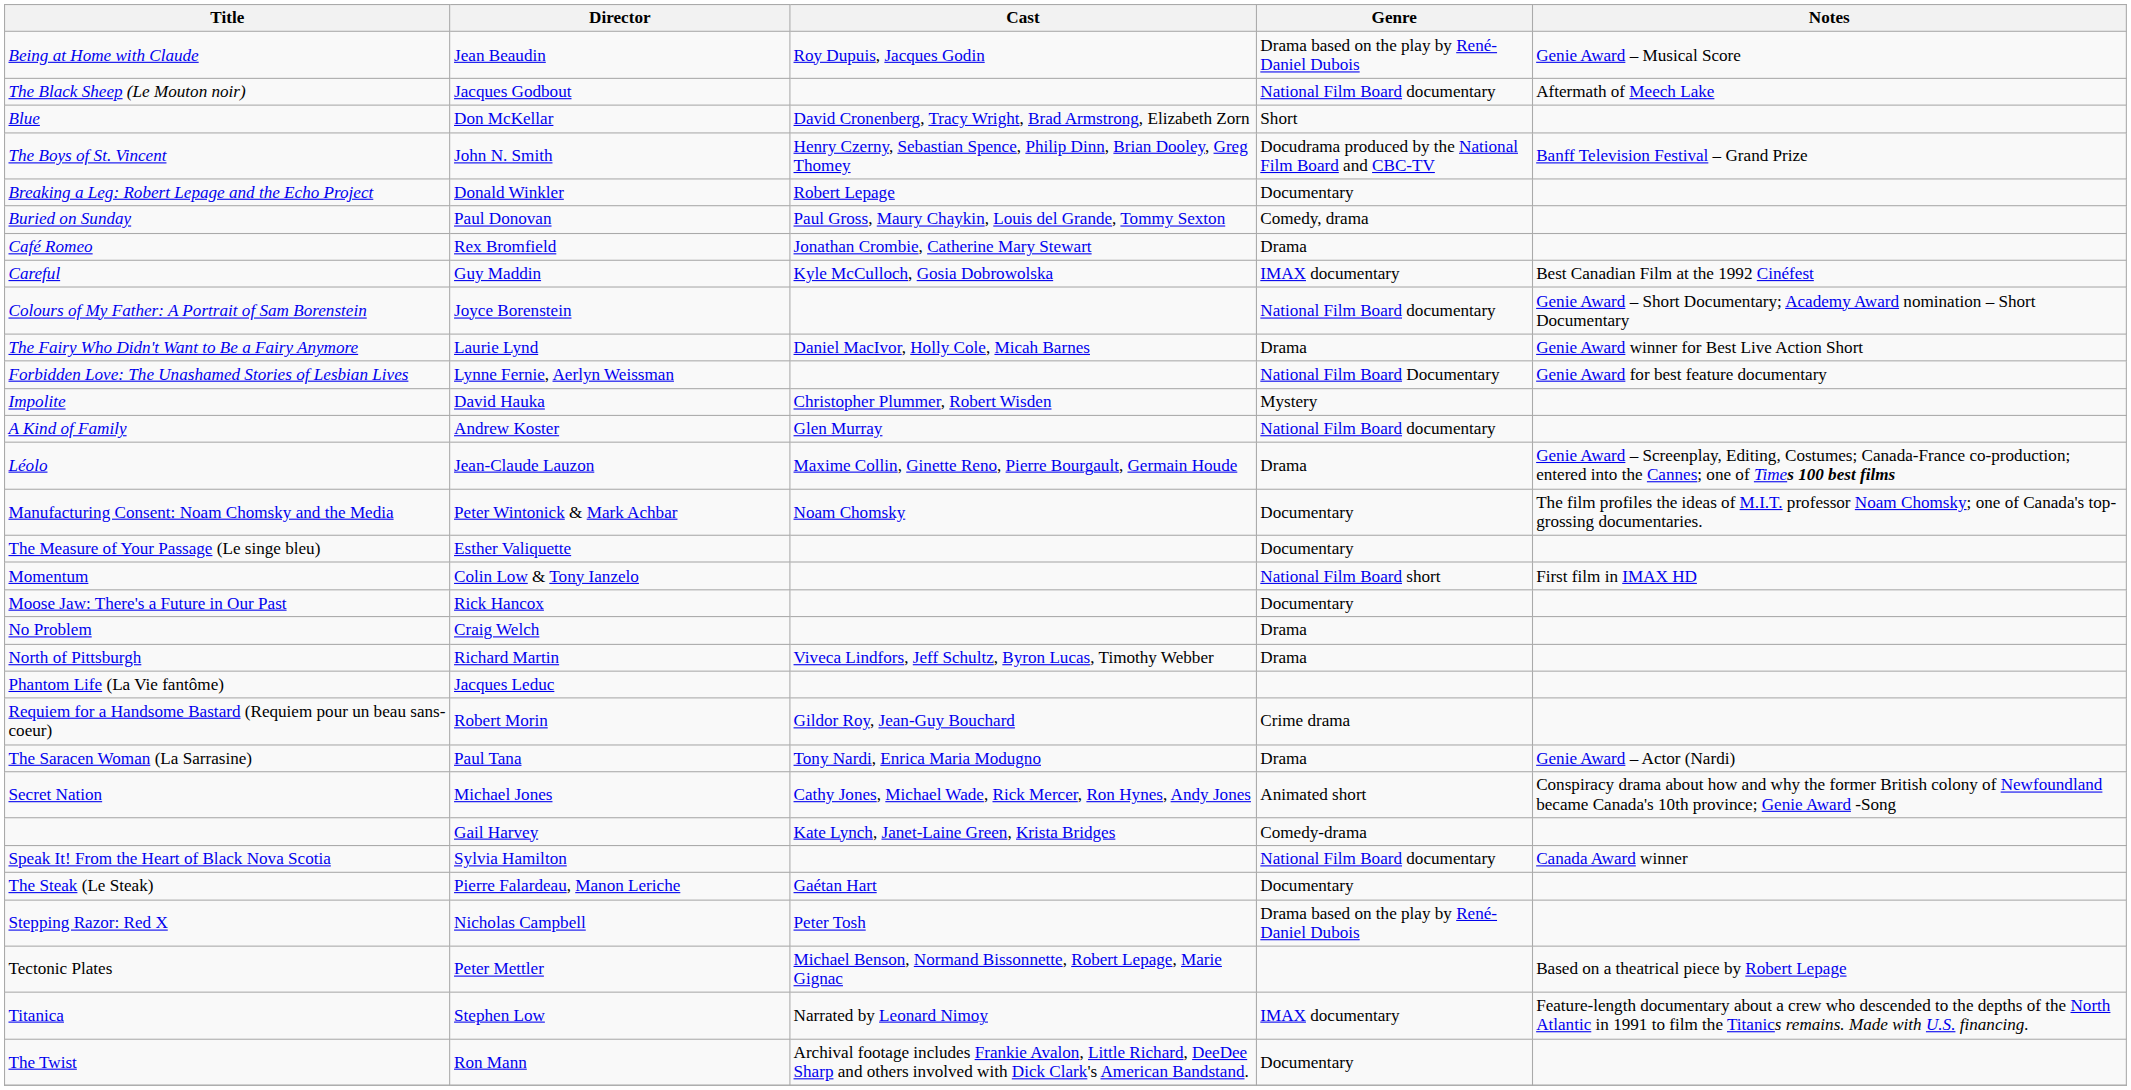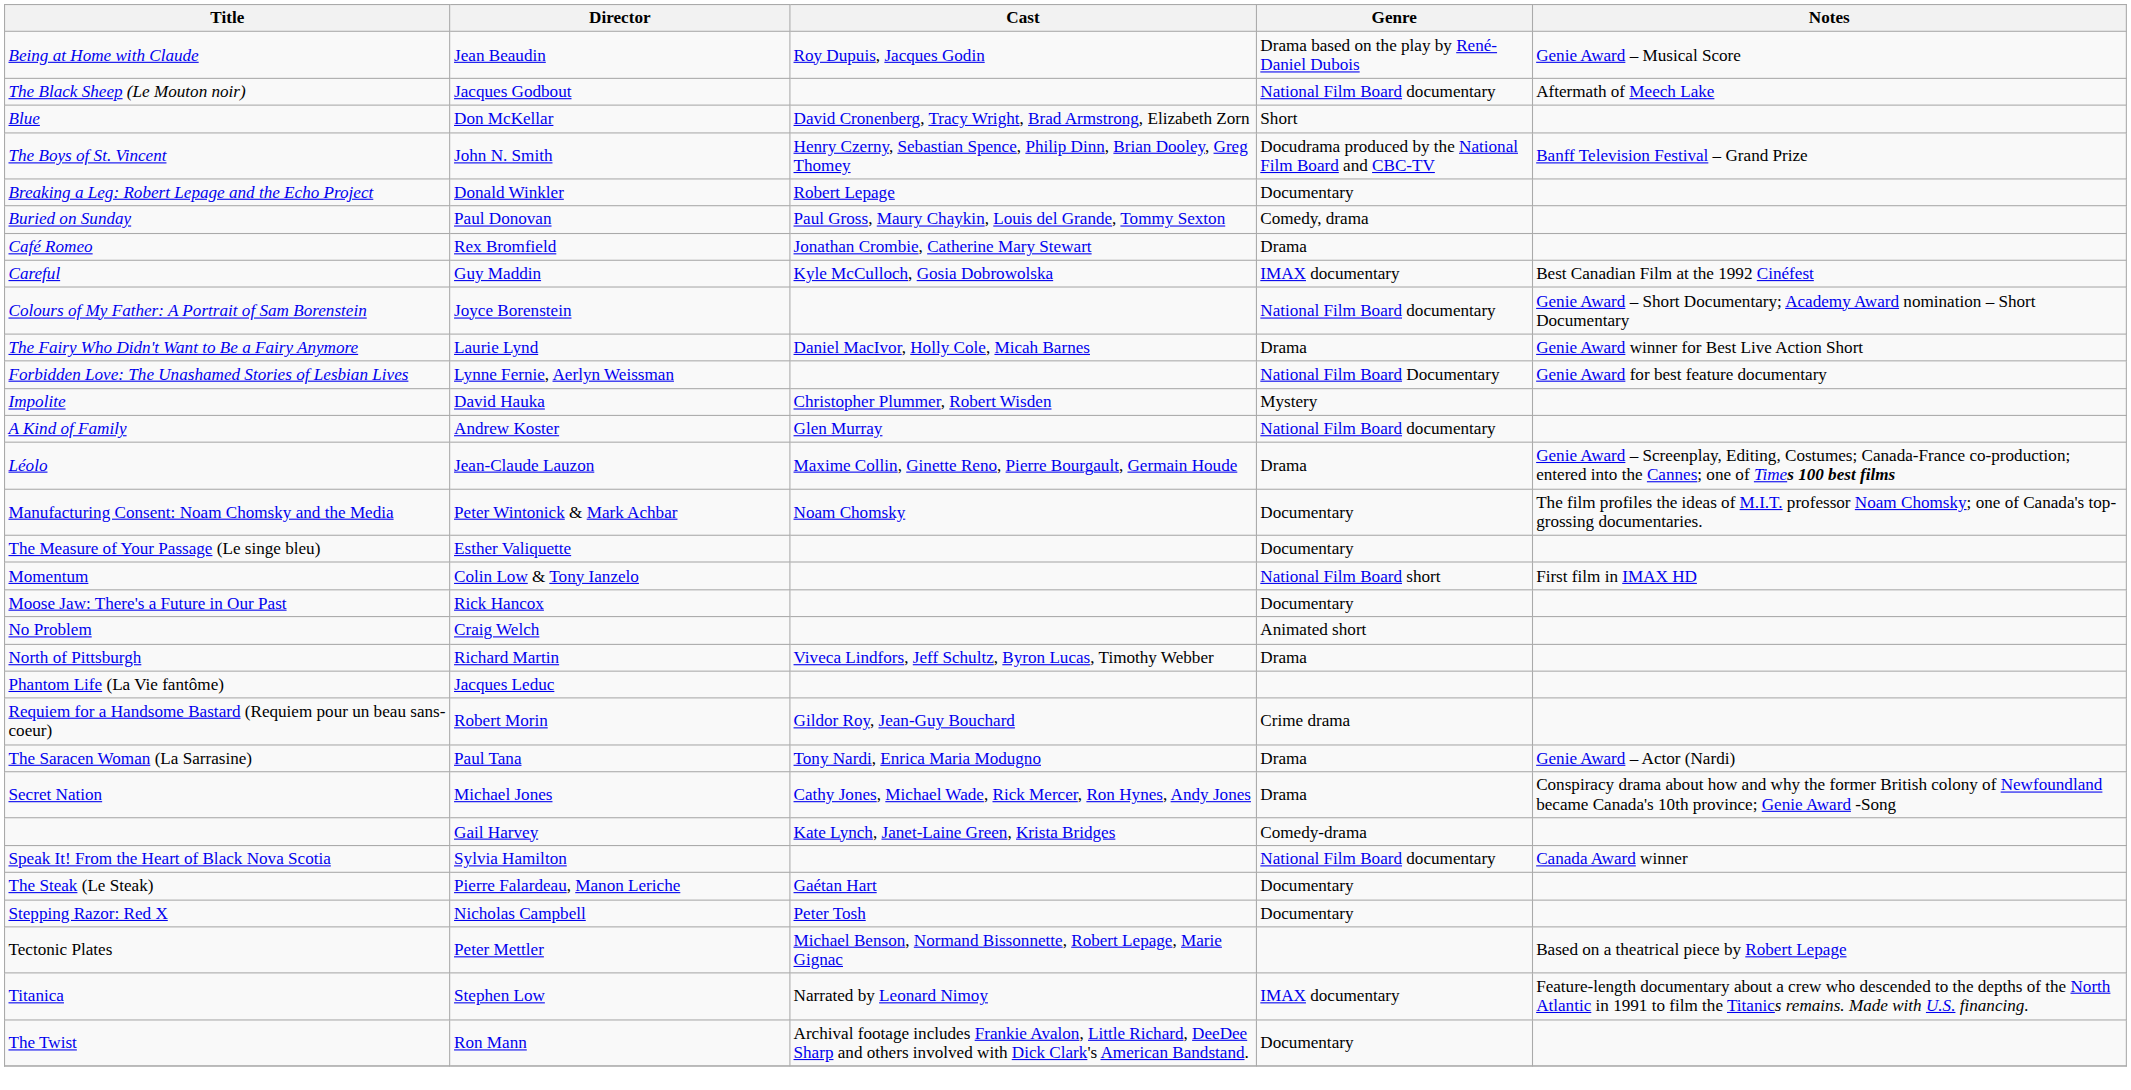No Problem | Genre: Drama -> Animated short
Secret Nation | Genre: Animated short -> Drama
Stepping Razor: Red X | Genre: Drama based on the play by René-Daniel Dubois -> Documentary
